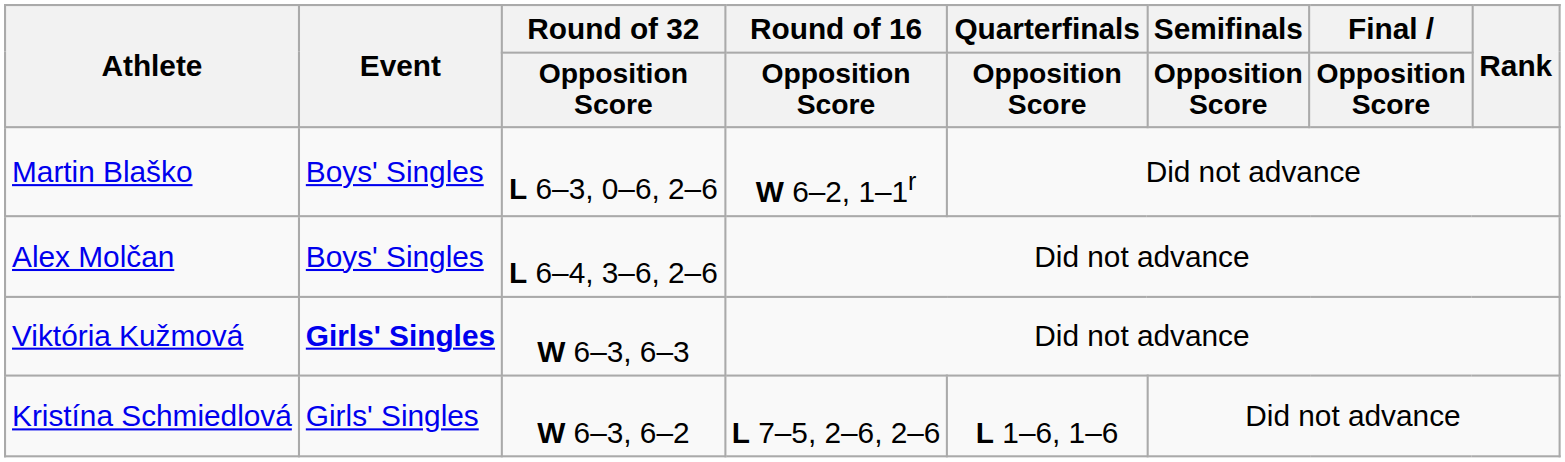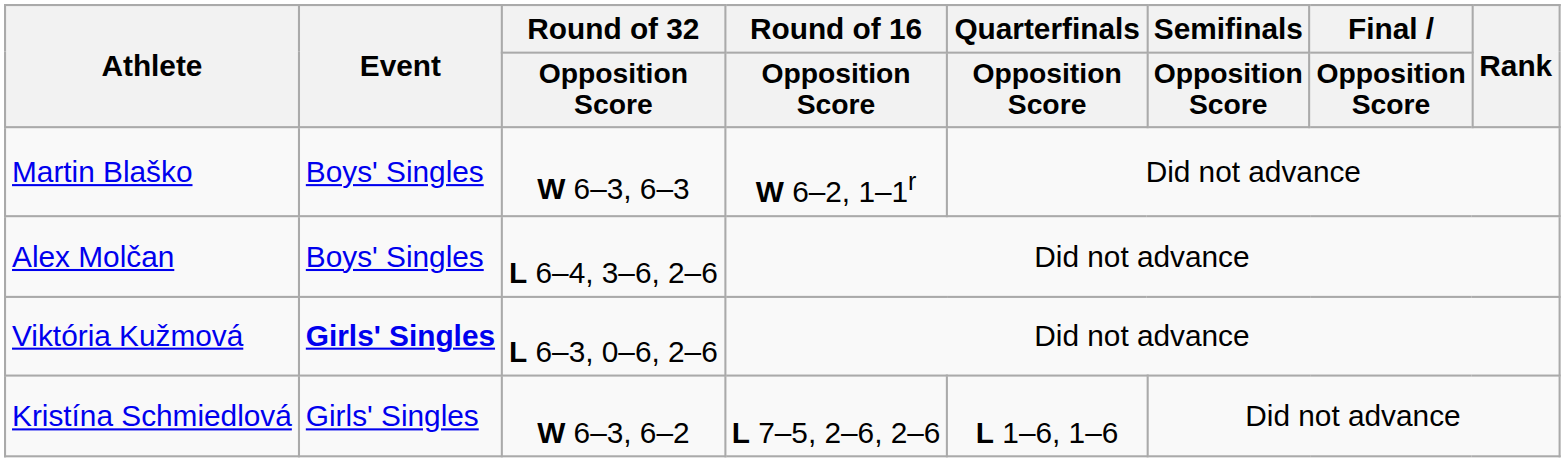Martin Blaško | Round of 32 / Opposition Score: L 6–3, 0–6, 2–6 -> W 6–3, 6–3
Viktória Kužmová | Round of 32 / Opposition Score: W 6–3, 6–3 -> L 6–3, 0–6, 2–6
